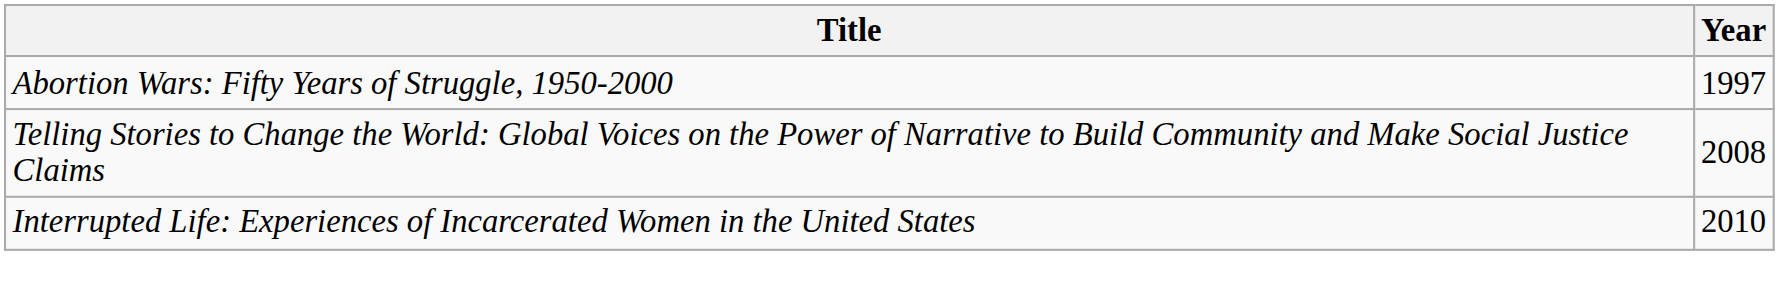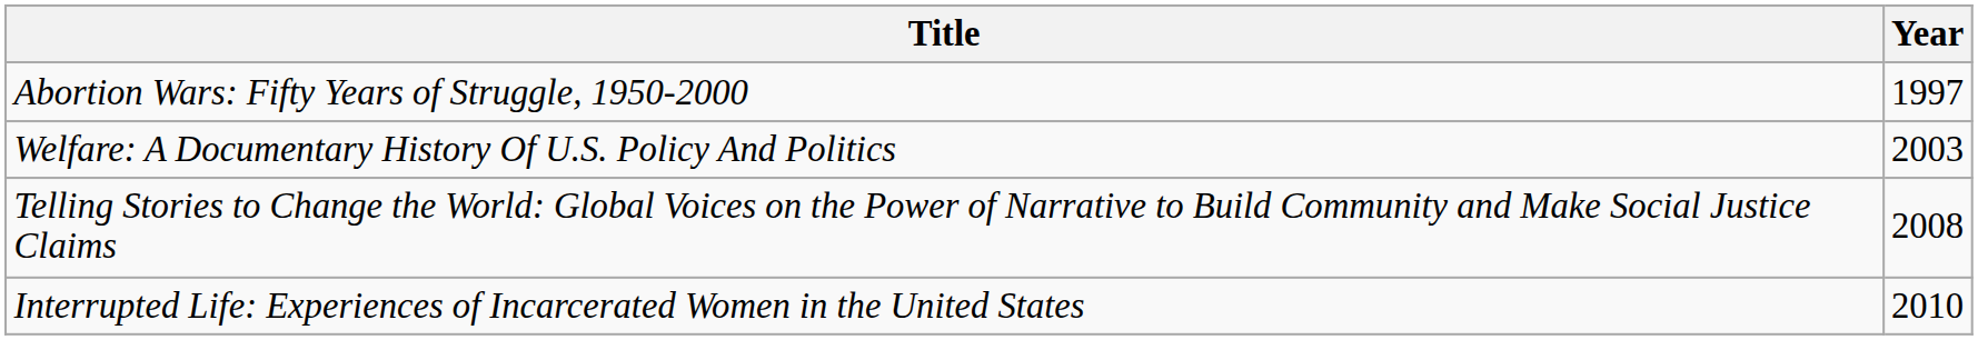+ row: Welfare: A Documentary History Of U.S. Policy And Politics | 2003
